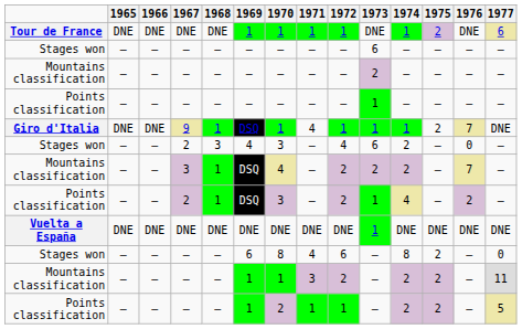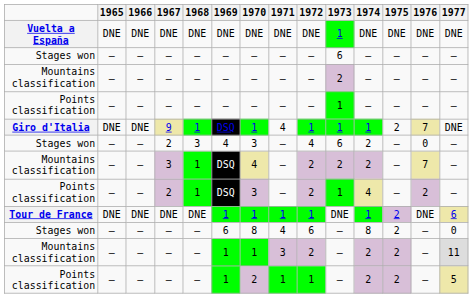rows swapped: Vuelta a España <-> Tour de France
